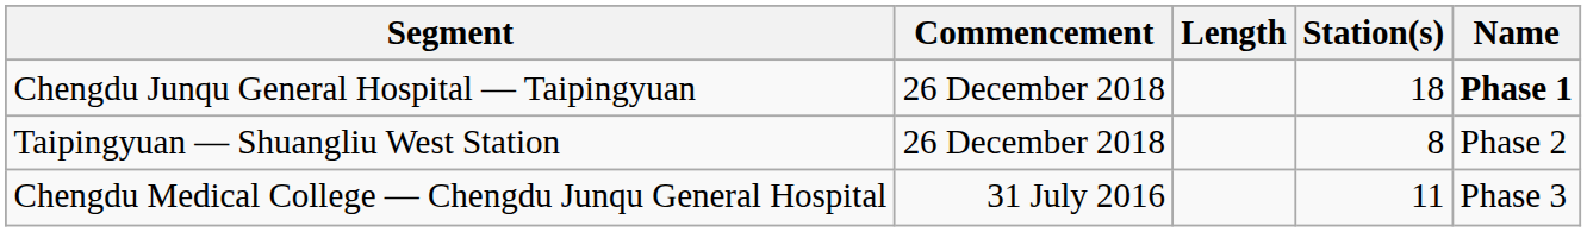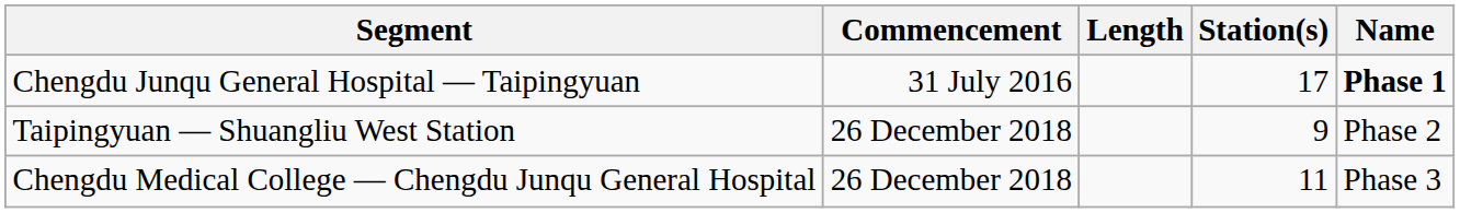Chengdu Junqu General Hospital — Taipingyuan | Commencement: 26 December 2018 -> 31 July 2016
Chengdu Junqu General Hospital — Taipingyuan | Station(s): 18 -> 17
Taipingyuan — Shuangliu West Station | Station(s): 8 -> 9
Chengdu Medical College — Chengdu Junqu General Hospital | Commencement: 31 July 2016 -> 26 December 2018
